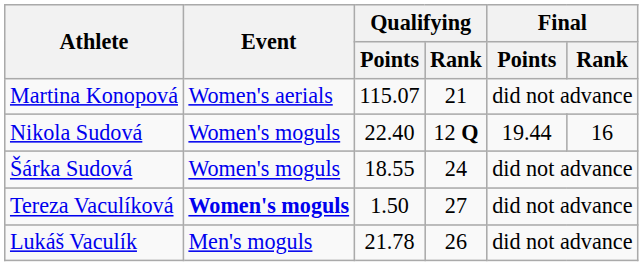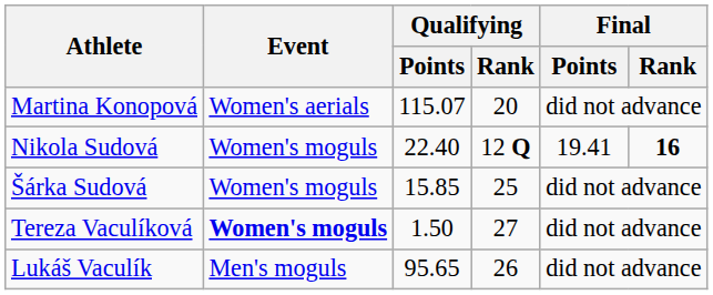Martina Konopová | Qualifying / Rank: 21 -> 20
Nikola Sudová | Final / Points: 19.44 -> 19.41
Nikola Sudová | Final / Rank: normal -> bold
Šárka Sudová | Qualifying / Points: 18.55 -> 15.85
Šárka Sudová | Qualifying / Rank: 24 -> 25
Lukáš Vaculík | Qualifying / Points: 21.78 -> 95.65
